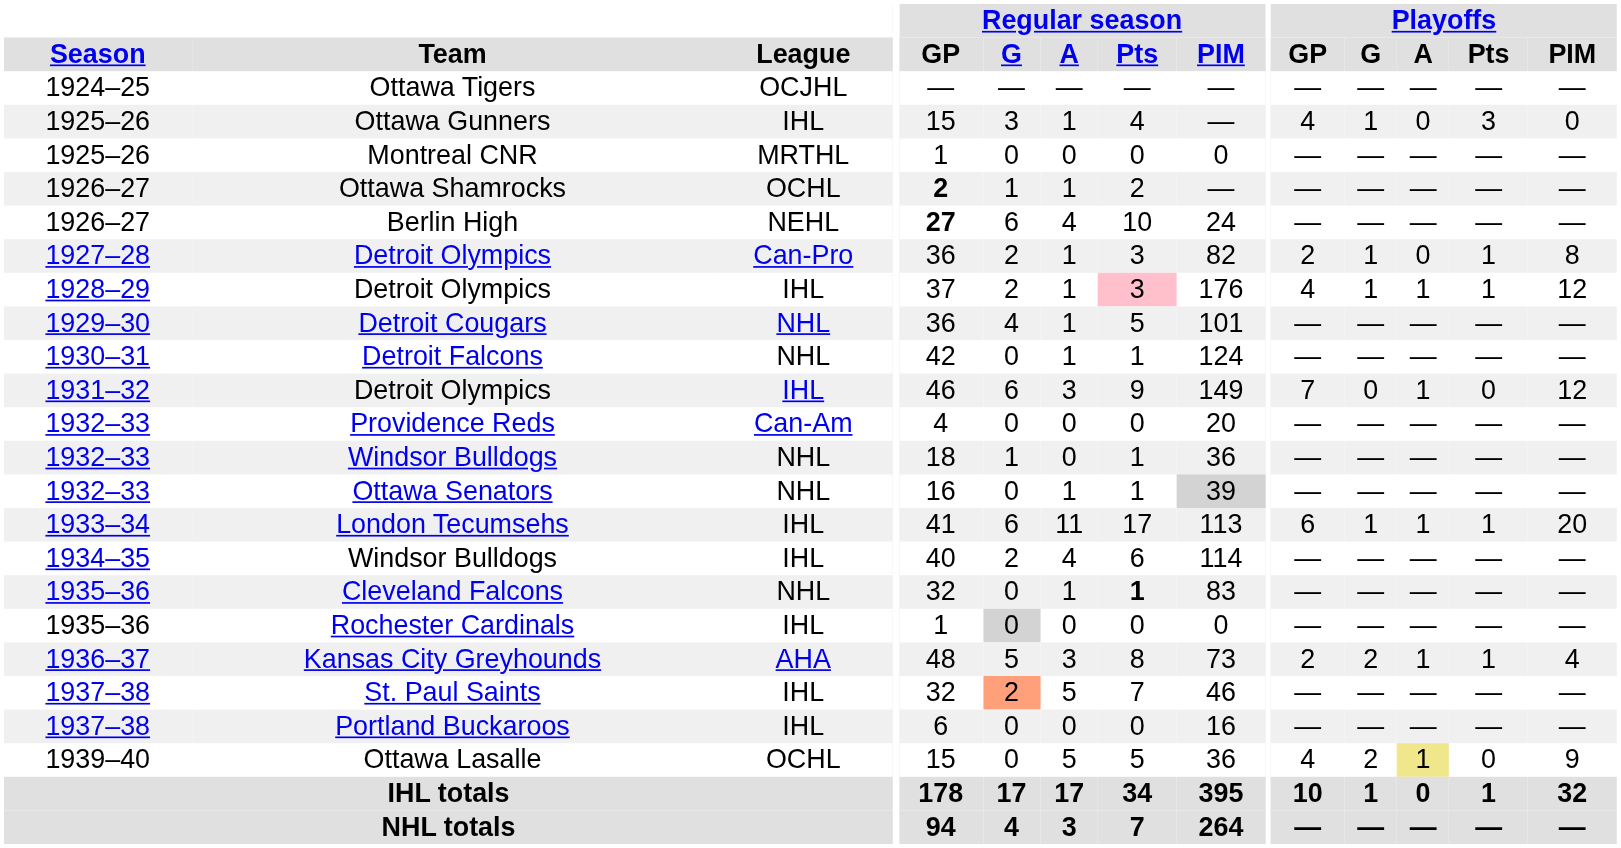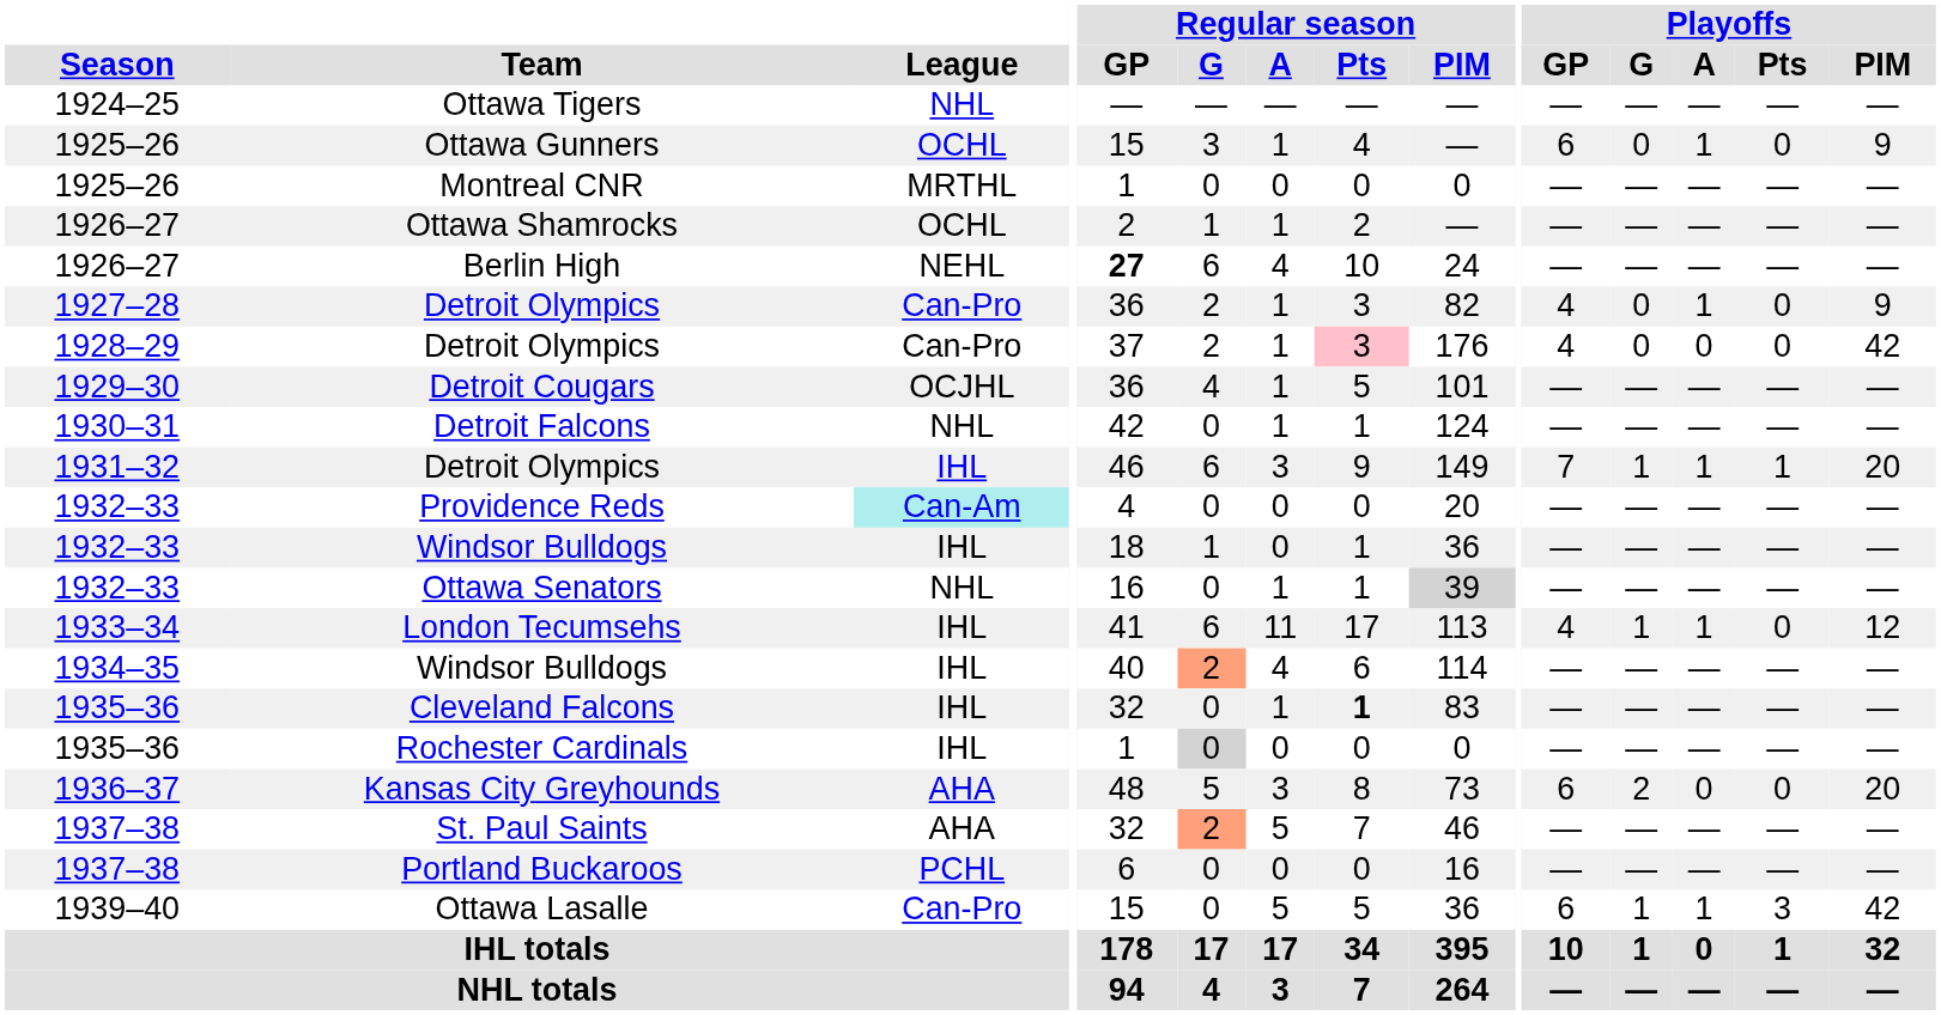Ottawa Tigers | League: OCJHL -> NHL
Ottawa Gunners | League: IHL -> OCHL
Ottawa Gunners | Playoffs / GP: 4 -> 6
Ottawa Gunners | Playoffs / G: 1 -> 0
Ottawa Gunners | Playoffs / A: 0 -> 1
Ottawa Gunners | Playoffs / Pts: 3 -> 0
Ottawa Gunners | Playoffs / PIM: 0 -> 9
Ottawa Shamrocks | Regular season / GP: bold -> normal
1927–28 / Detroit Olympics | Playoffs / GP: 2 -> 4
1927–28 / Detroit Olympics | Playoffs / G: 1 -> 0
1927–28 / Detroit Olympics | Playoffs / A: 0 -> 1
1927–28 / Detroit Olympics | Playoffs / Pts: 1 -> 0
1927–28 / Detroit Olympics | Playoffs / PIM: 8 -> 9
1928–29 / Detroit Olympics | League: IHL -> Can-Pro
1928–29 / Detroit Olympics | Playoffs / G: 1 -> 0
1928–29 / Detroit Olympics | Playoffs / A: 1 -> 0
1928–29 / Detroit Olympics | Playoffs / Pts: 1 -> 0
1928–29 / Detroit Olympics | Playoffs / PIM: 12 -> 42
Detroit Cougars | League: NHL -> OCJHL
1931–32 / Detroit Olympics | Playoffs / G: 0 -> 1
1931–32 / Detroit Olympics | Playoffs / Pts: 0 -> 1
1931–32 / Detroit Olympics | Playoffs / PIM: 12 -> 20
Providence Reds | League: no background -> paleturquoise background
1932–33 / Windsor Bulldogs | League: NHL -> IHL
London Tecumsehs | Playoffs / GP: 6 -> 4
London Tecumsehs | Playoffs / Pts: 1 -> 0
London Tecumsehs | Playoffs / PIM: 20 -> 12
1934–35 / Windsor Bulldogs | Regular season / G: no background -> lightsalmon background
Cleveland Falcons | League: NHL -> IHL
Kansas City Greyhounds | Playoffs / GP: 2 -> 6
Kansas City Greyhounds | Playoffs / A: 1 -> 0
Kansas City Greyhounds | Playoffs / Pts: 1 -> 0
Kansas City Greyhounds | Playoffs / PIM: 4 -> 20
St. Paul Saints | League: IHL -> AHA
Portland Buckaroos | League: IHL -> PCHL
Ottawa Lasalle | League: OCHL -> Can-Pro
Ottawa Lasalle | Playoffs / GP: 4 -> 6
Ottawa Lasalle | Playoffs / G: 2 -> 1
Ottawa Lasalle | Playoffs / A: khaki background -> no background
Ottawa Lasalle | Playoffs / Pts: 0 -> 3
Ottawa Lasalle | Playoffs / PIM: 9 -> 42
